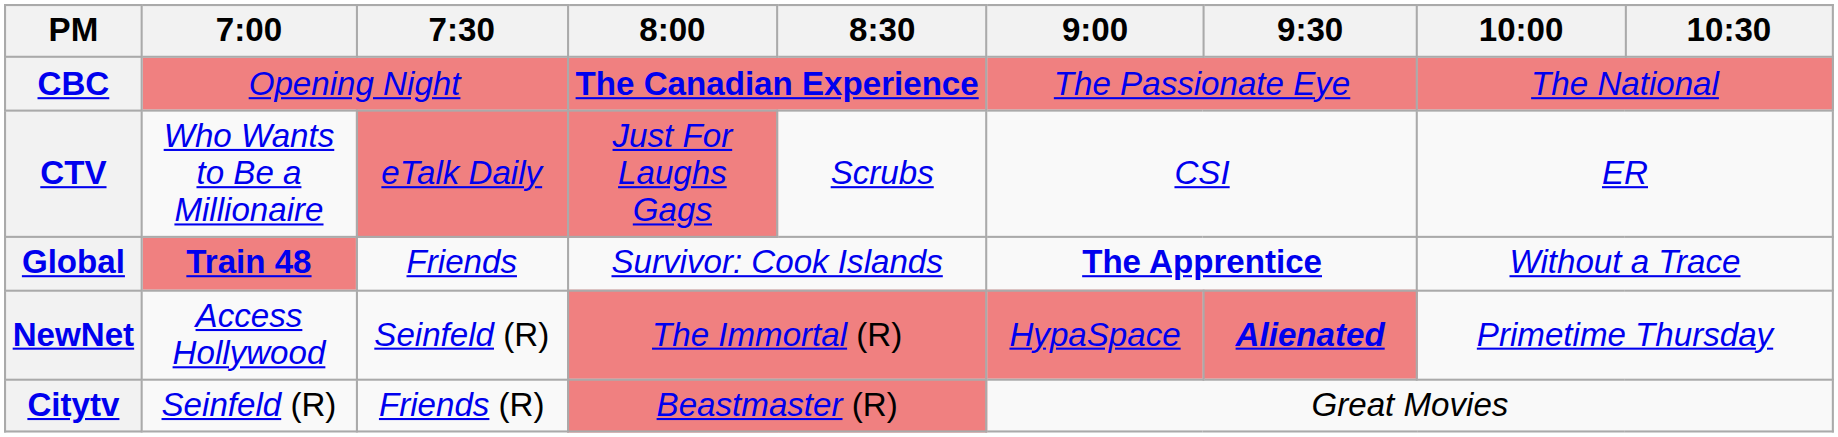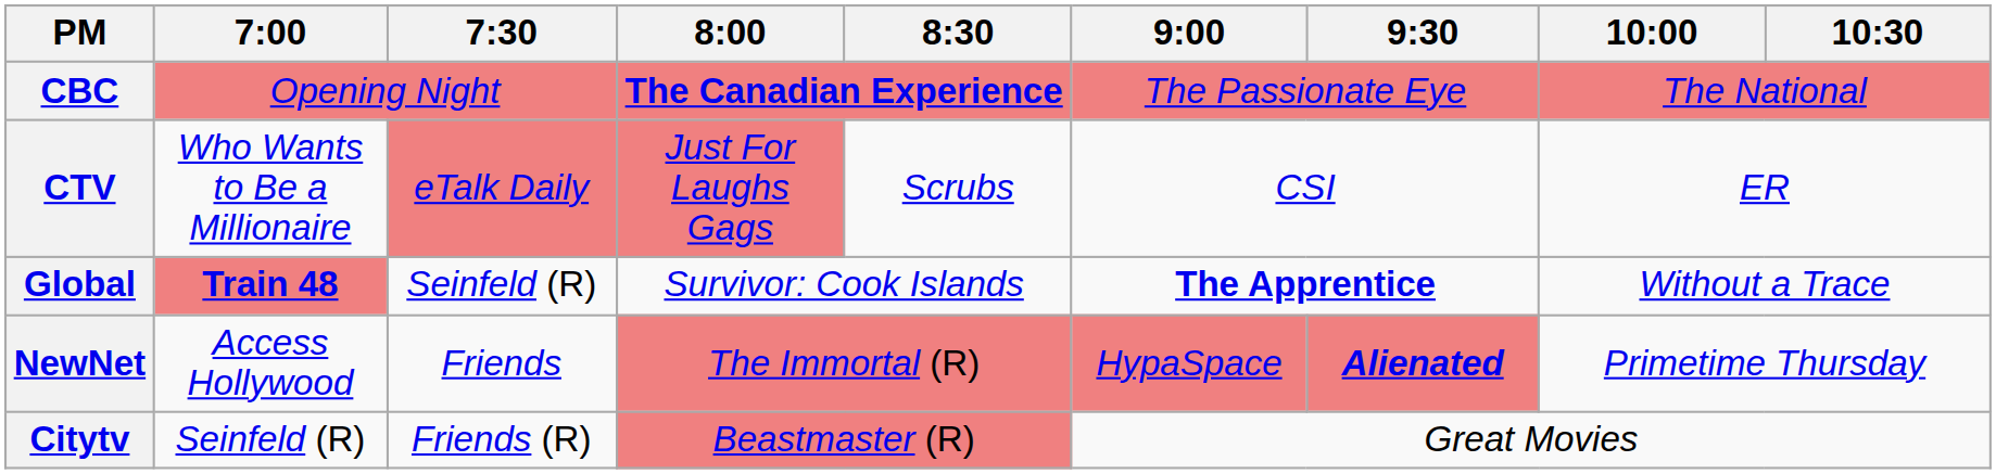Global | 7:30: Friends -> Seinfeld (R)
NewNet | 7:30: Seinfeld (R) -> Friends
